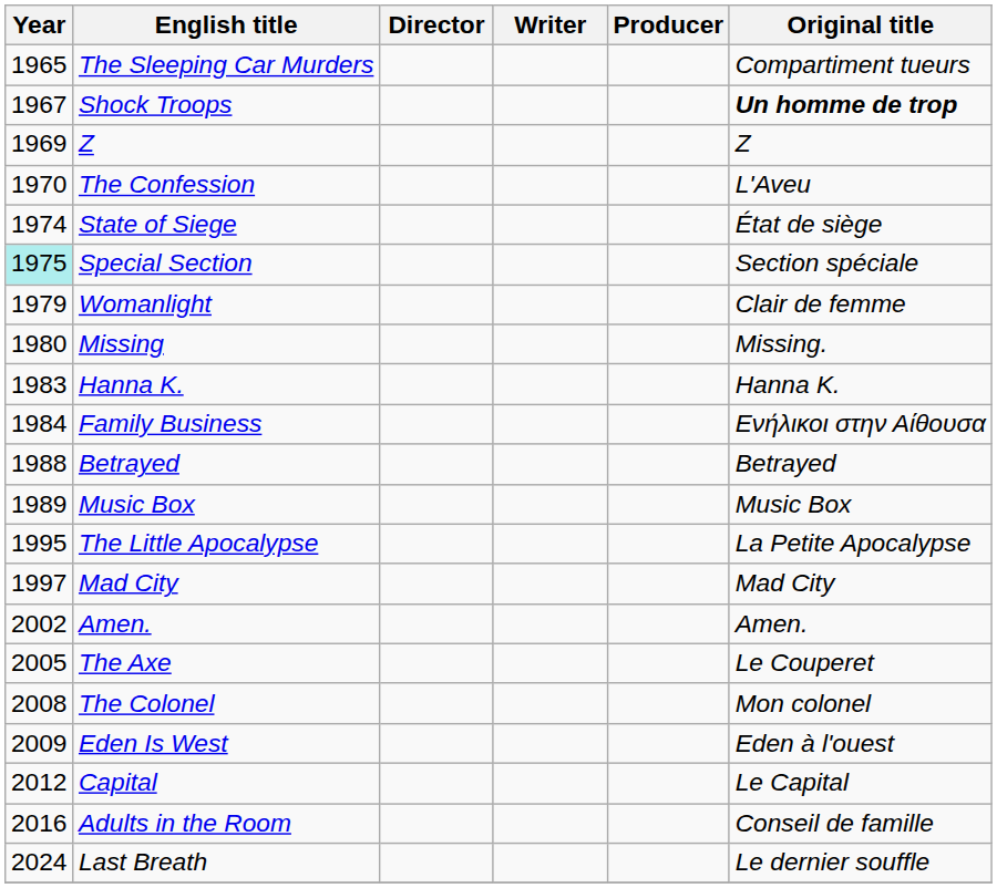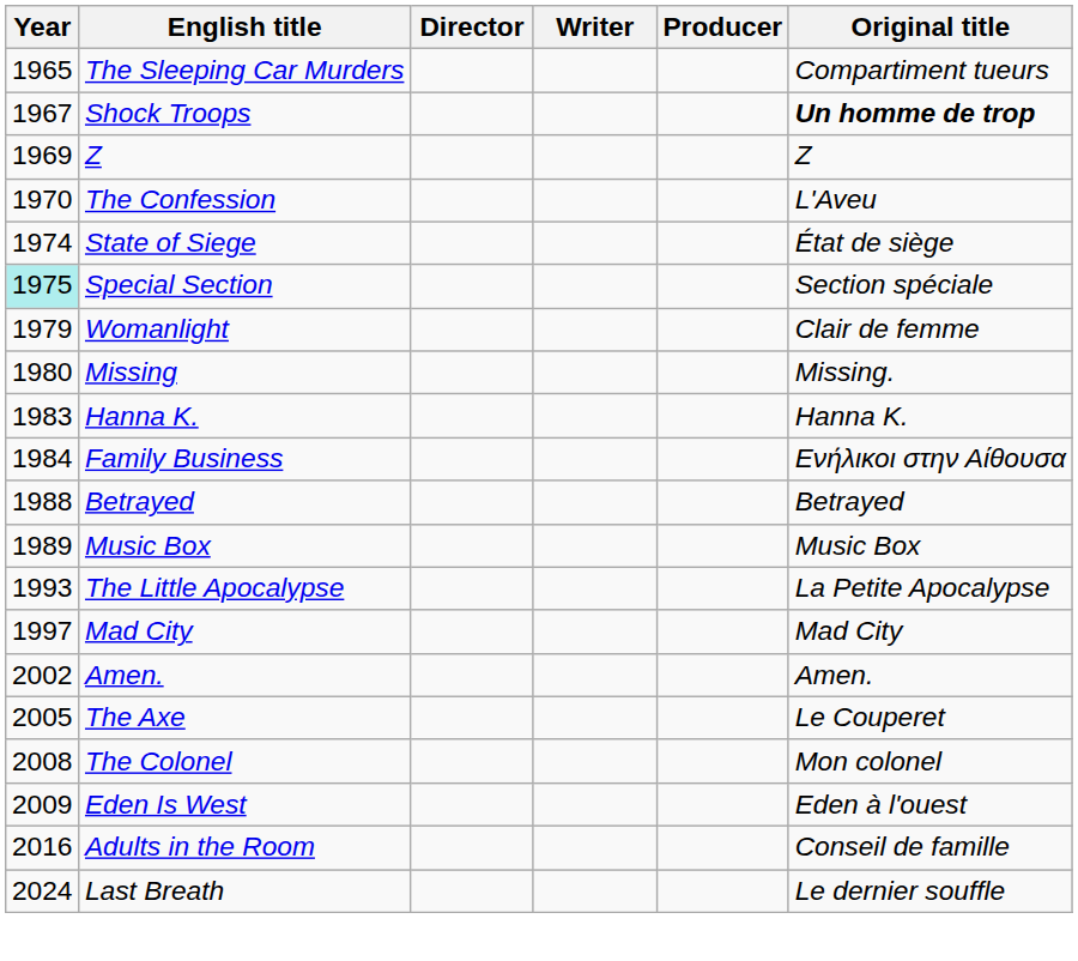The Little Apocalypse | Year: 1995 -> 1993
- row: 2012 | Capital | Le Capital
